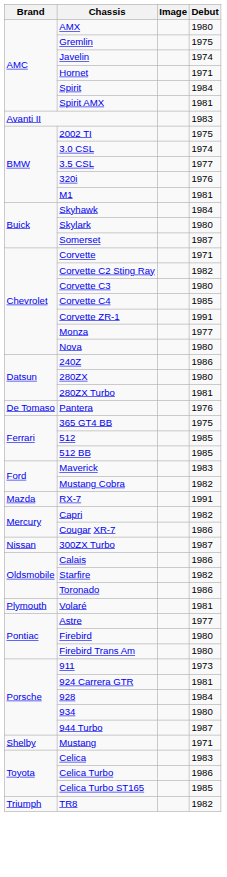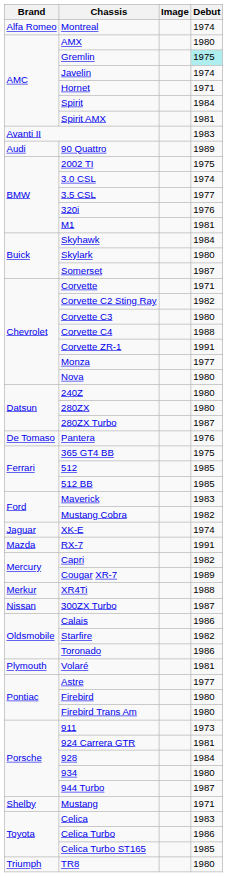+ row: Alfa Romeo | Montreal | 1974
Gremlin | Debut: no background -> paleturquoise background
+ row: Audi | 90 Quattro | 1989
Corvette C4 | Debut: 1985 -> 1988
240Z | Debut: 1986 -> 1980
280ZX Turbo | Debut: 1981 -> 1987
+ row: Jaguar | XK-E | 1974
Cougar XR-7 | Debut: 1986 -> 1989
+ row: Merkur | XR4Ti | 1988
TR8 | Debut: 1982 -> 1980
